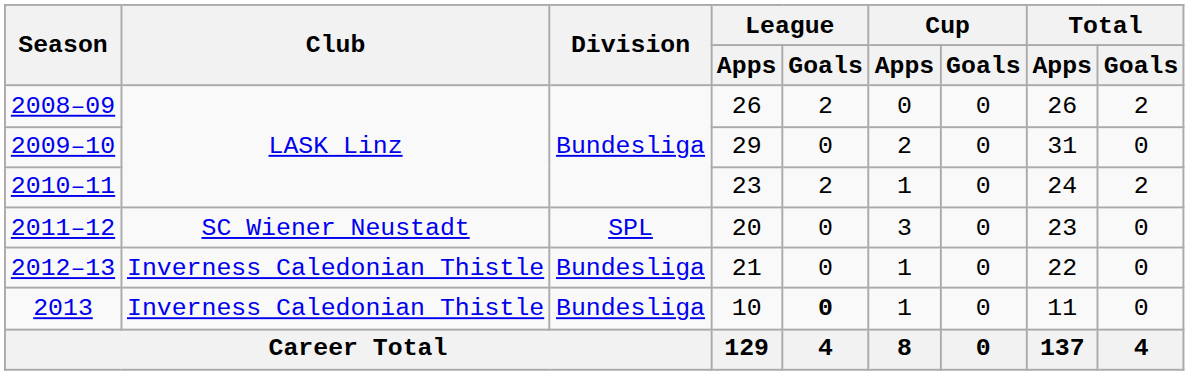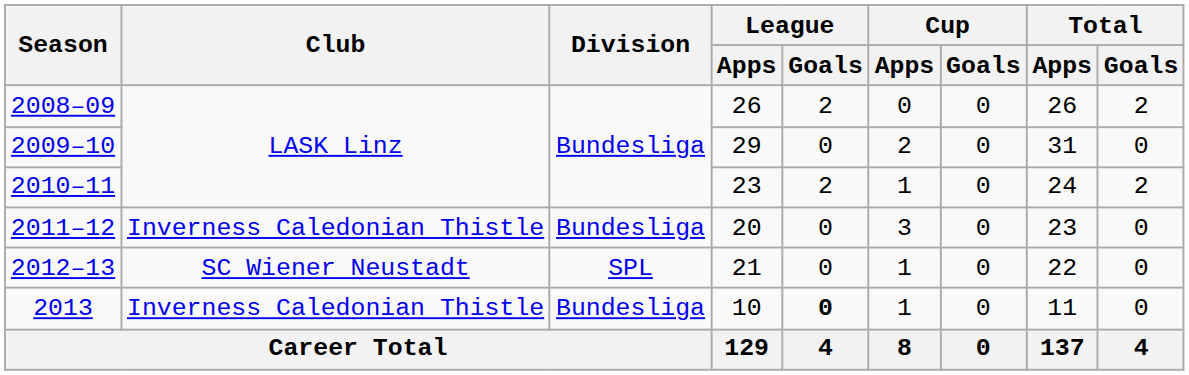2011–12 | Club: SC Wiener Neustadt -> Inverness Caledonian Thistle
2011–12 | Division: SPL -> Bundesliga
2012–13 | Club: Inverness Caledonian Thistle -> SC Wiener Neustadt
2012–13 | Division: Bundesliga -> SPL
